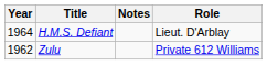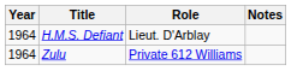columns swapped: Role <-> Notes
Zulu | Year: 1962 -> 1964
